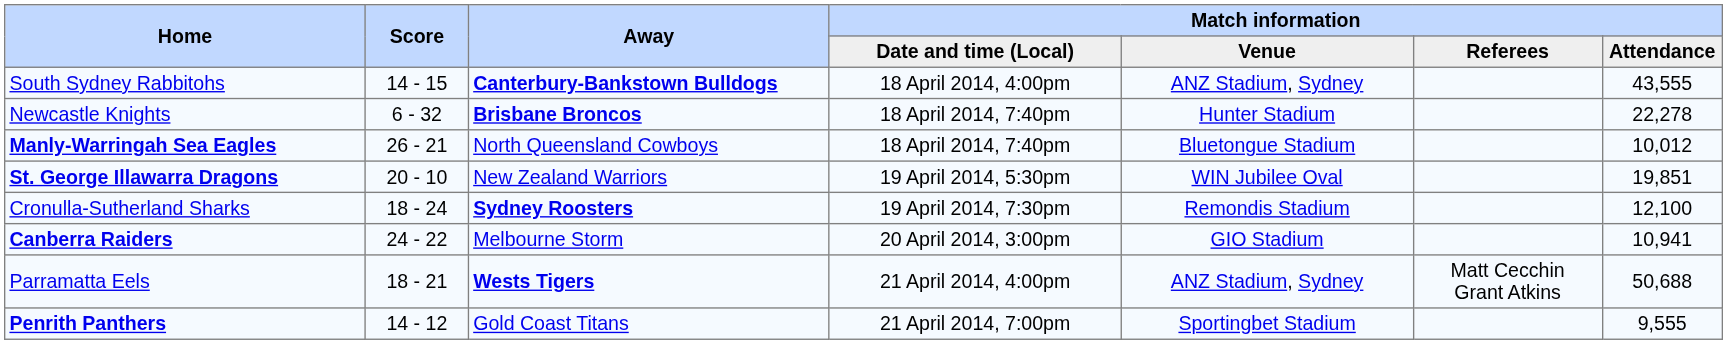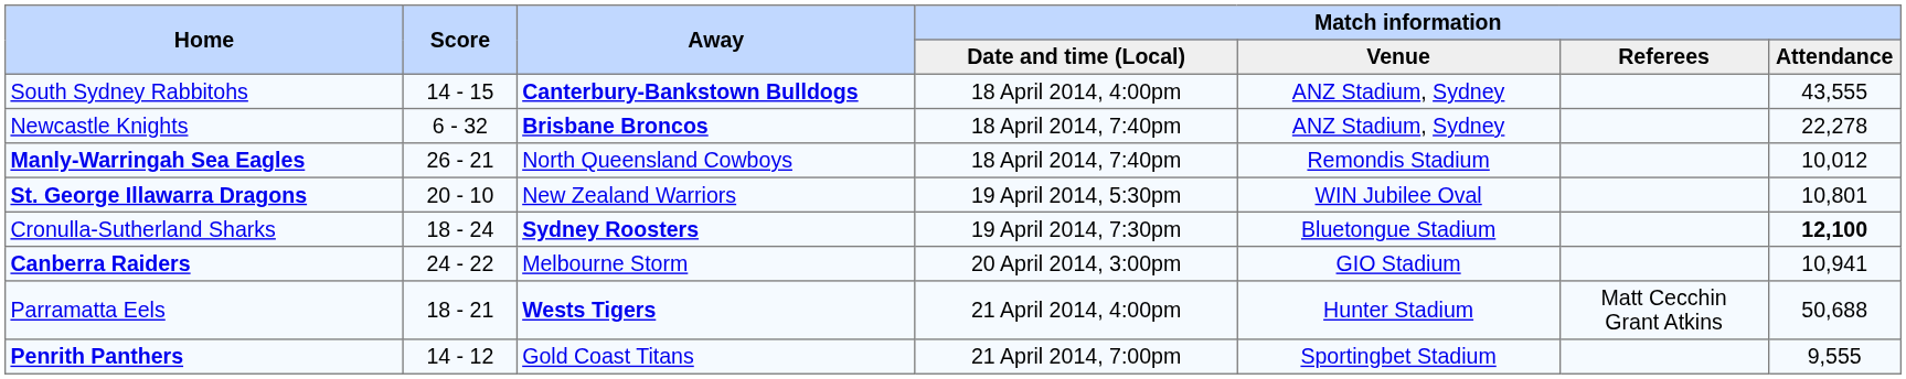Newcastle Knights | Match information / Venue: Hunter Stadium -> ANZ Stadium, Sydney
Manly-Warringah Sea Eagles | Match information / Venue: Bluetongue Stadium -> Remondis Stadium
St. George Illawarra Dragons | Match information / Attendance: 19,851 -> 10,801
Cronulla-Sutherland Sharks | Match information / Venue: Remondis Stadium -> Bluetongue Stadium
Cronulla-Sutherland Sharks | Match information / Attendance: normal -> bold
Parramatta Eels | Match information / Venue: ANZ Stadium, Sydney -> Hunter Stadium
